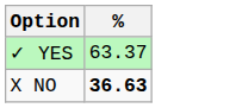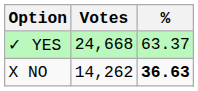+ column: Votes | 24,668 | 14,262
